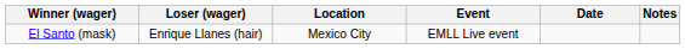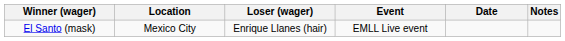columns swapped: Loser (wager) <-> Location
